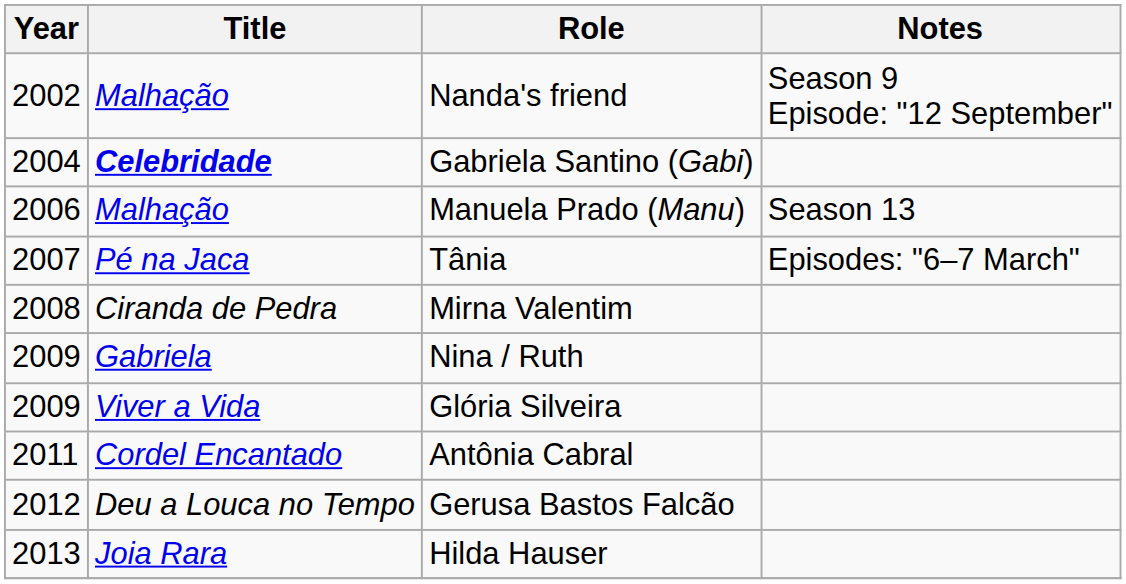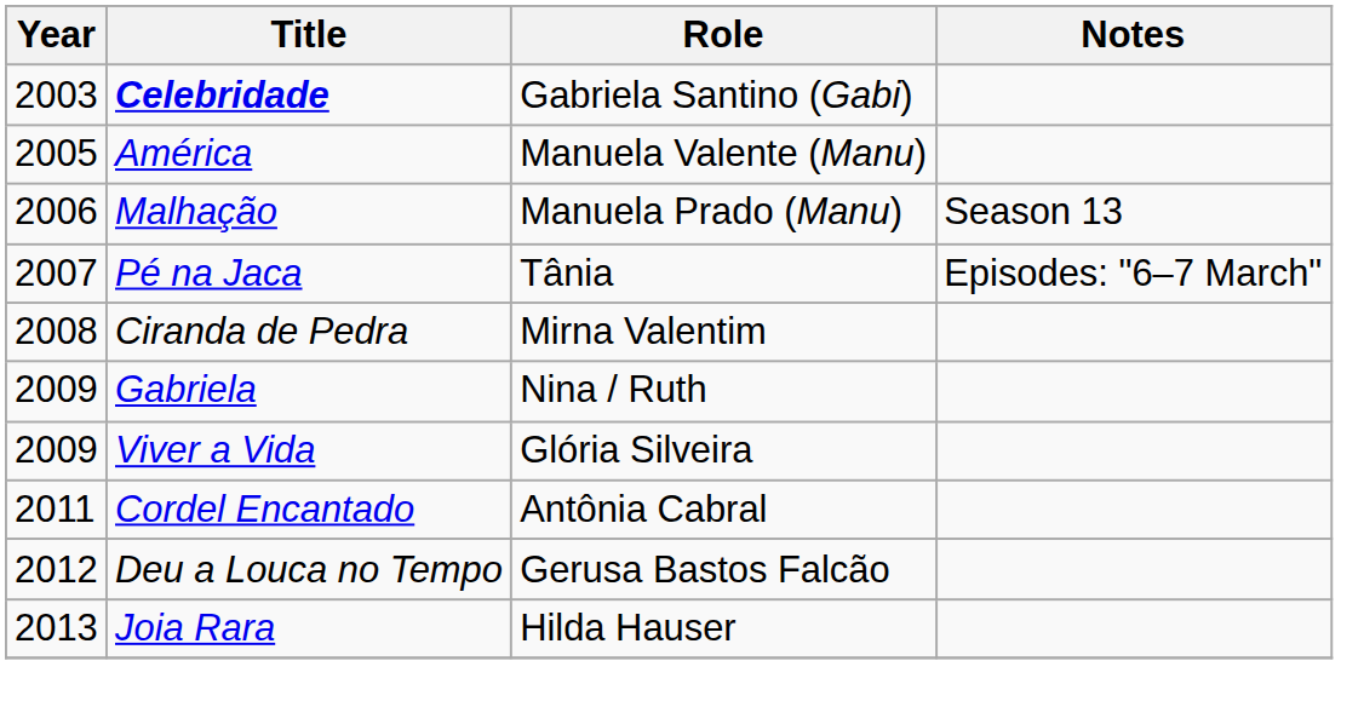- row: 2002 | Malhação | Nanda's friend | Season 9 Episode: "12 September"
Gabriela Santino (Gabi) | Year: 2004 -> 2003
+ row: 2005 | América | Manuela Valente (Manu)
